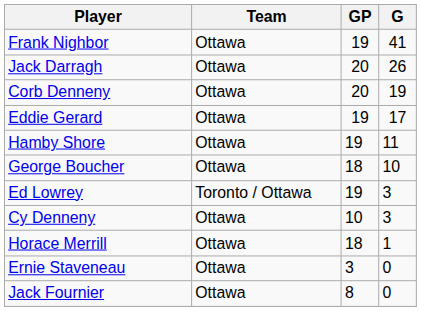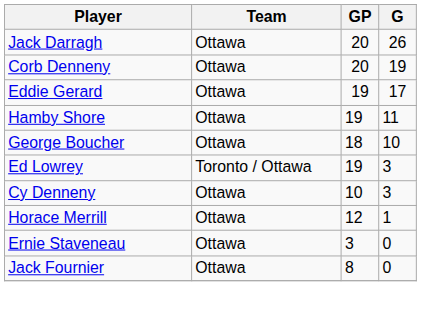- row: Frank Nighbor | Ottawa | 19 | 41
Horace Merrill | GP: 18 -> 12
